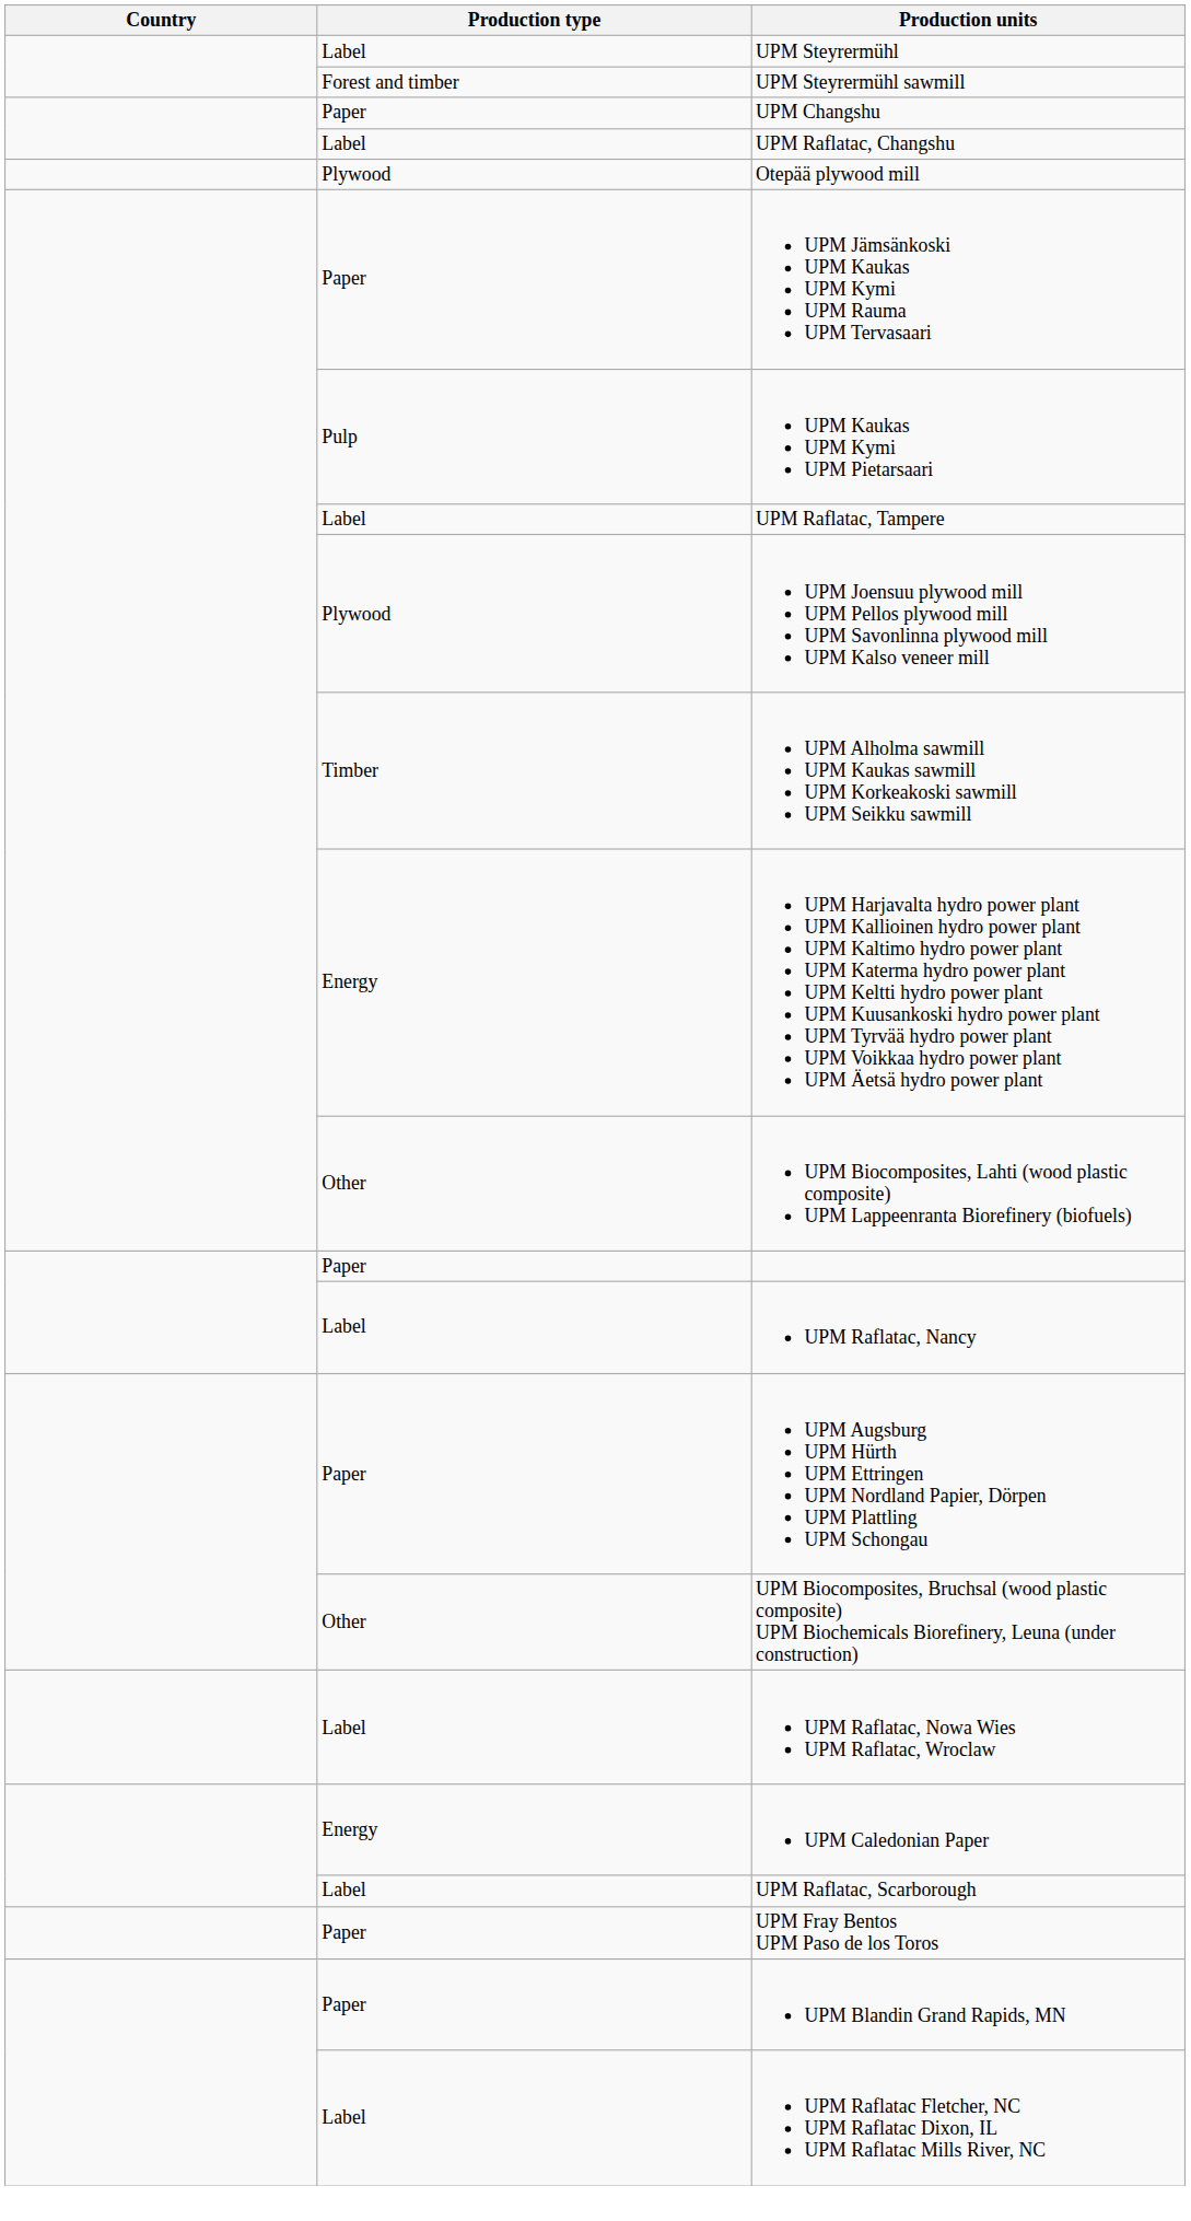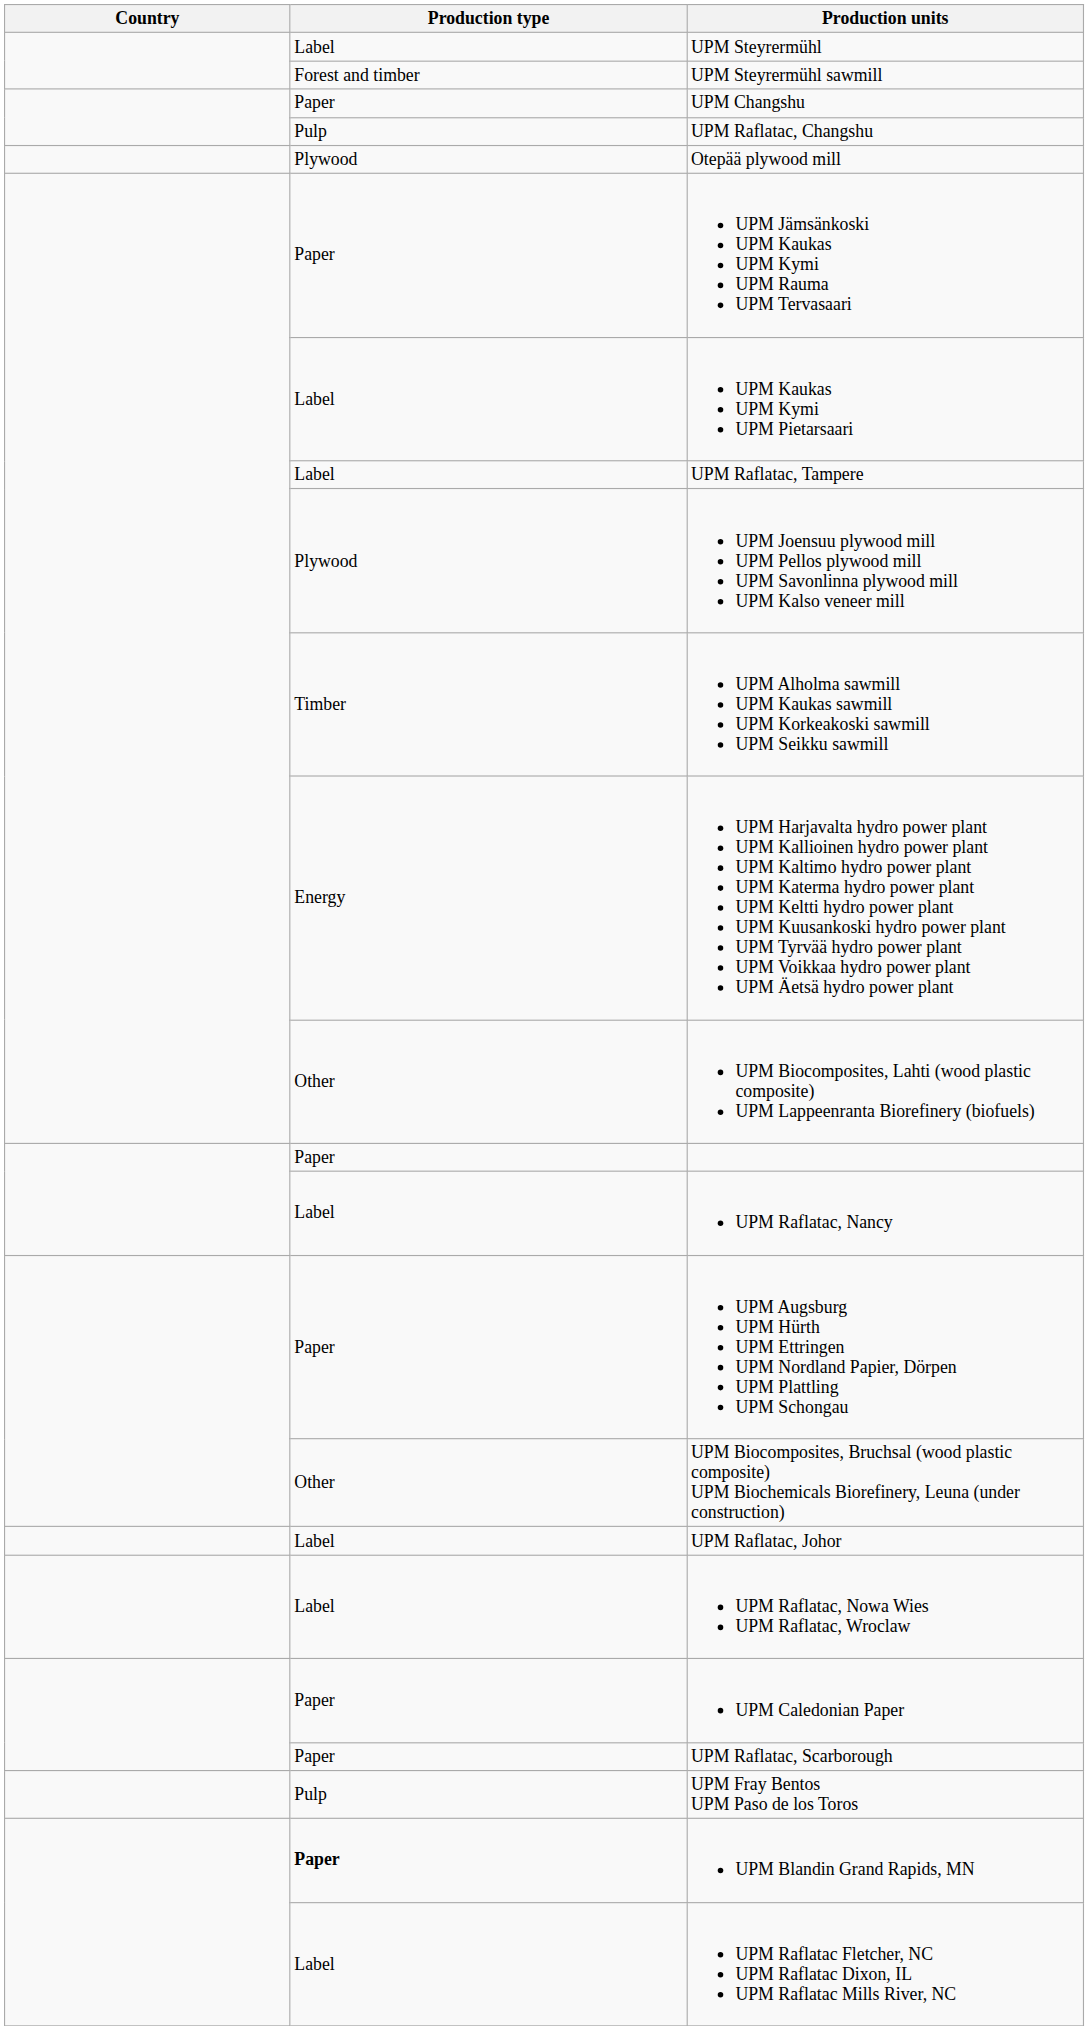UPM Raflatac, Changshu | Production type: Label -> Pulp
UPM Kaukas UPM Kymi UPM Pietarsaari | Production type: Pulp -> Label
+ row: Label | UPM Raflatac, Johor
UPM Caledonian Paper | Production type: Energy -> Paper
UPM Raflatac, Scarborough | Production type: Label -> Paper
UPM Fray Bentos UPM Paso de los Toros | Production type: Paper -> Pulp
UPM Blandin Grand Rapids, MN | Production type: normal -> bold
